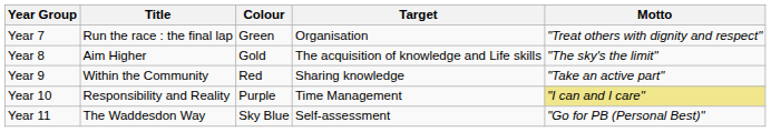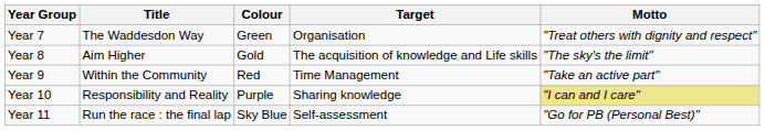Year 7 | Title: Run the race : the final lap -> The Waddesdon Way
Year 9 | Target: Sharing knowledge -> Time Management
Year 10 | Target: Time Management -> Sharing knowledge
Year 11 | Title: The Waddesdon Way -> Run the race : the final lap
